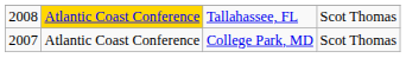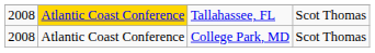College Park, MD | column 1: 2007 -> 2008
